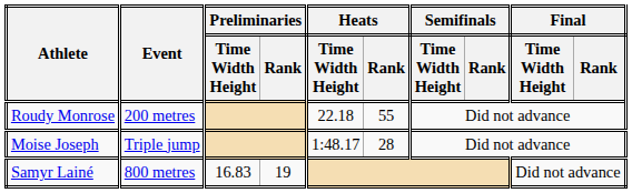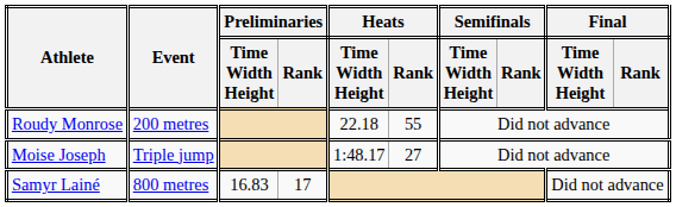Moise Joseph | Heats / Rank: 28 -> 27
Samyr Lainé | Preliminaries / Rank: 19 -> 17
